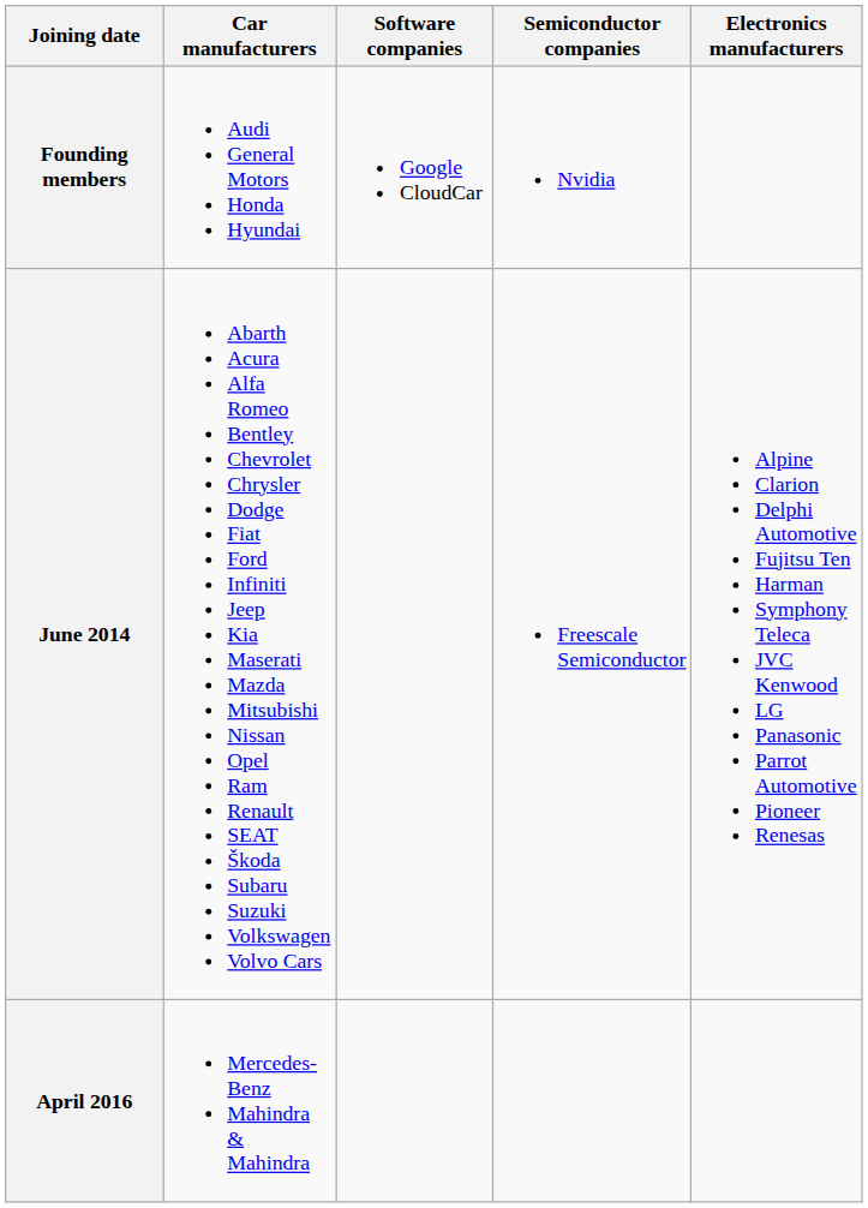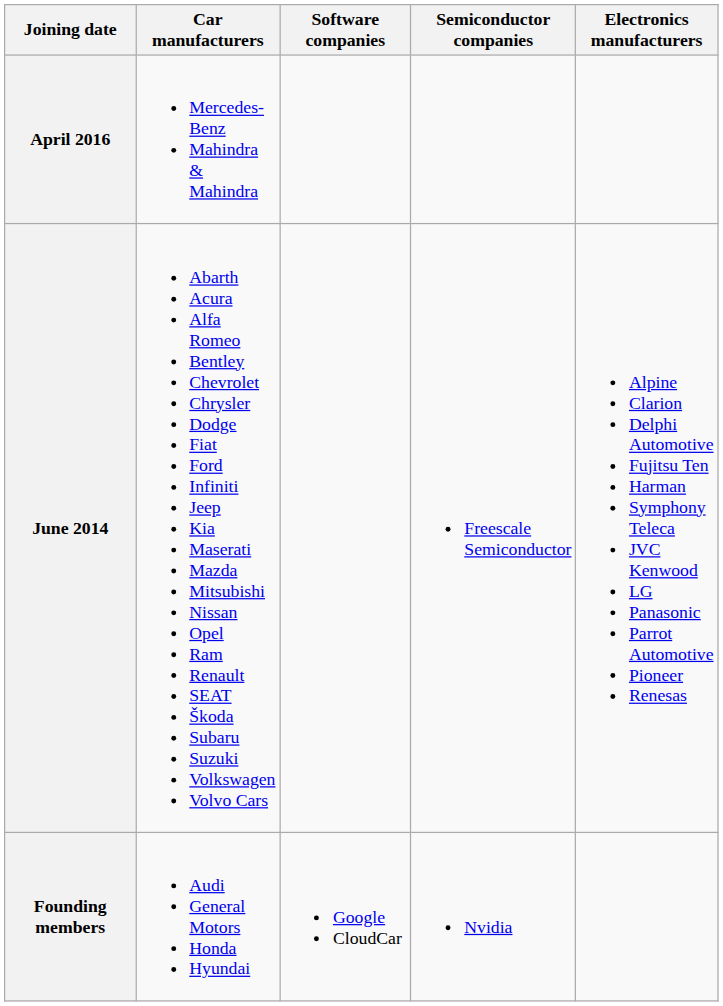rows swapped: Founding members <-> April 2016
